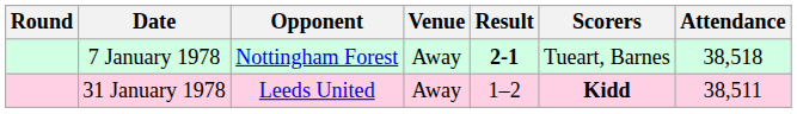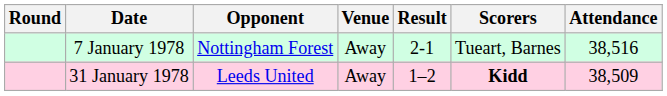7 January 1978 | Result: bold -> normal
7 January 1978 | Attendance: 38,518 -> 38,516
31 January 1978 | Attendance: 38,511 -> 38,509
